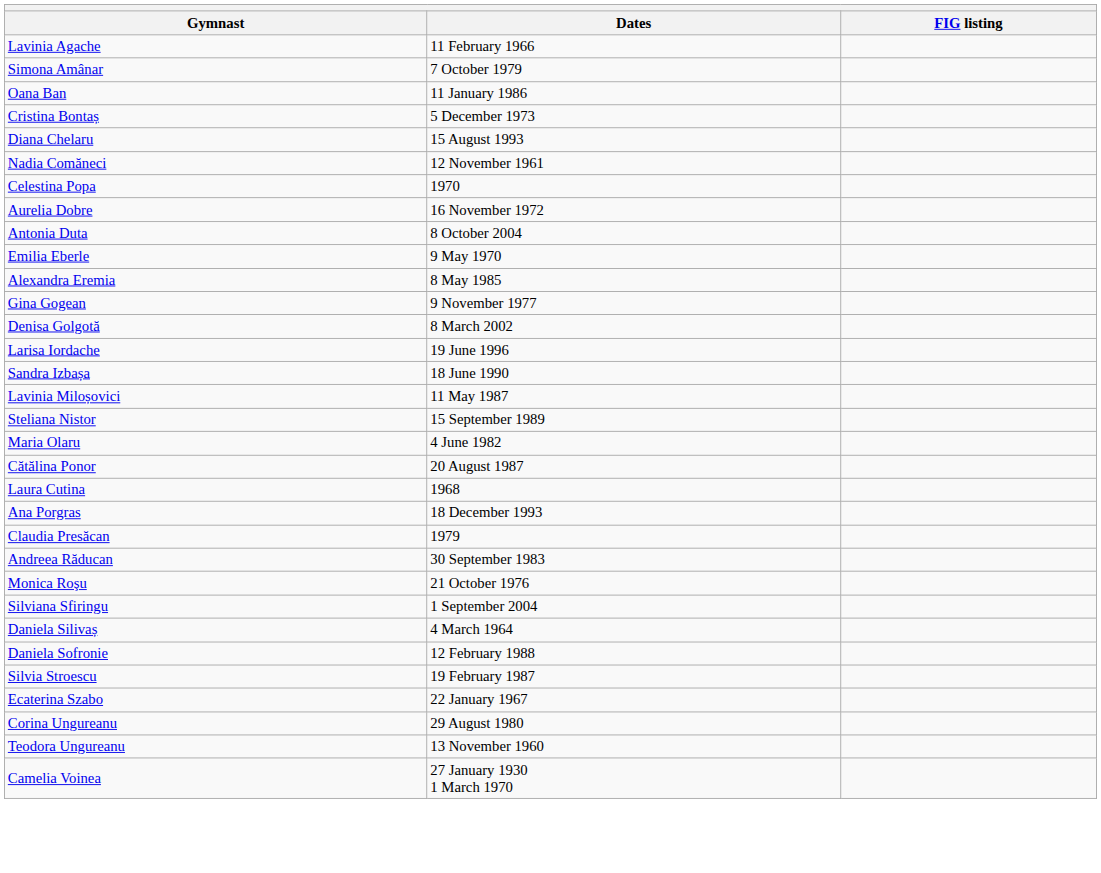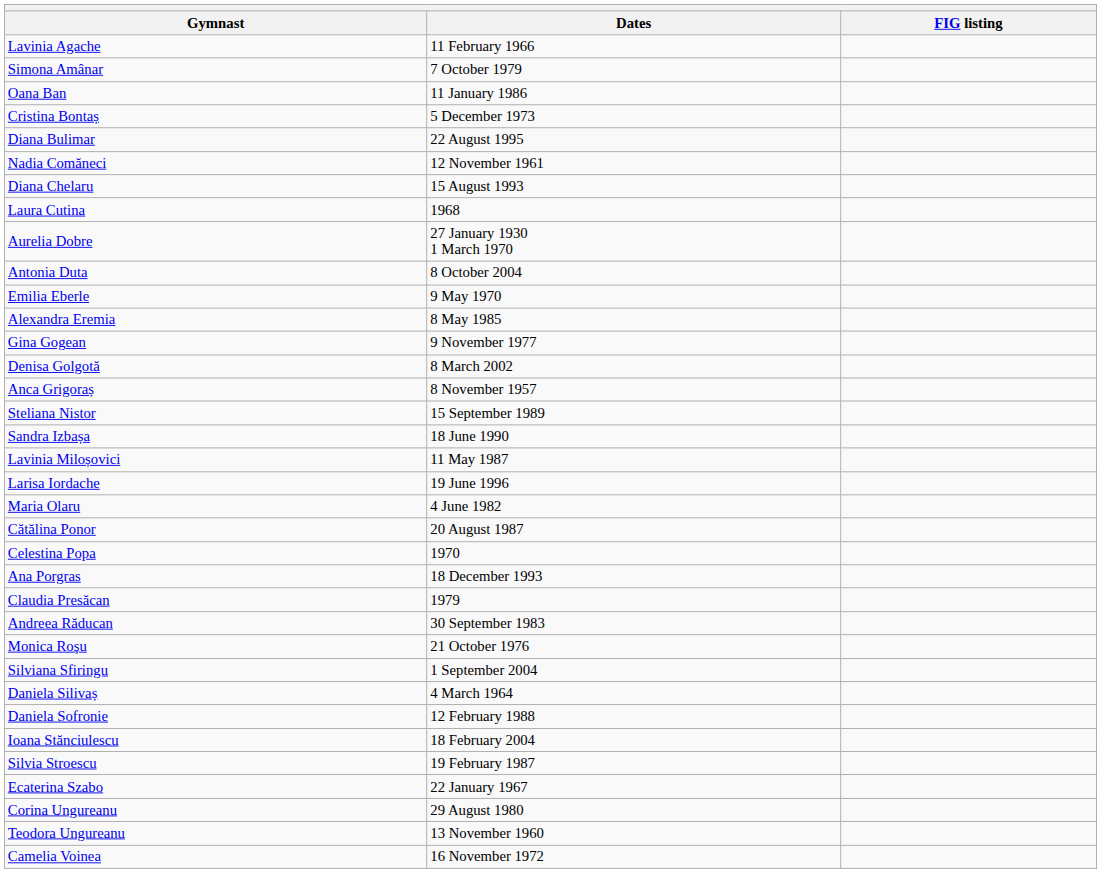+ row: Diana Bulimar | 22 August 1995
rows swapped: Diana Chelaru <-> Nadia Comăneci
rows swapped: Laura Cutina <-> Celestina Popa
Aurelia Dobre | Dates: 16 November 1972 -> 27 January 1930 1 March 1970
+ row: Anca Grigoraș | 8 November 1957
rows swapped: Larisa Iordache <-> Steliana Nistor
+ row: Ioana Stănciulescu | 18 February 2004
Camelia Voinea | Dates: 27 January 1930 1 March 1970 -> 16 November 1972
